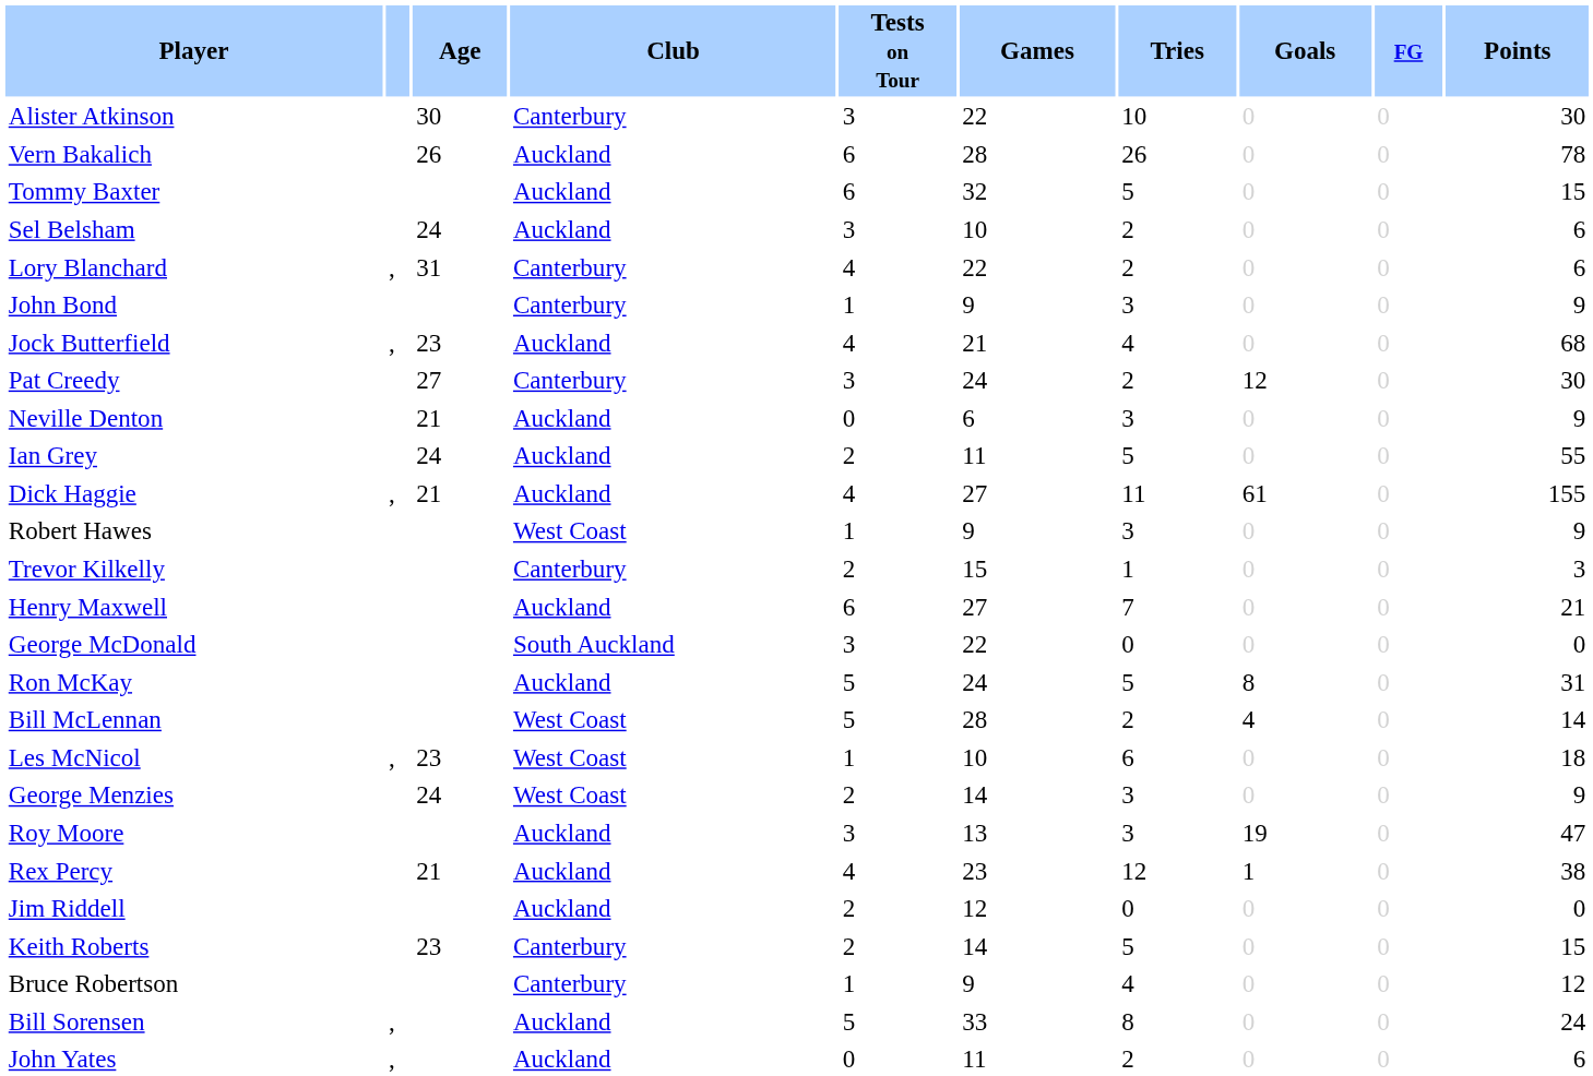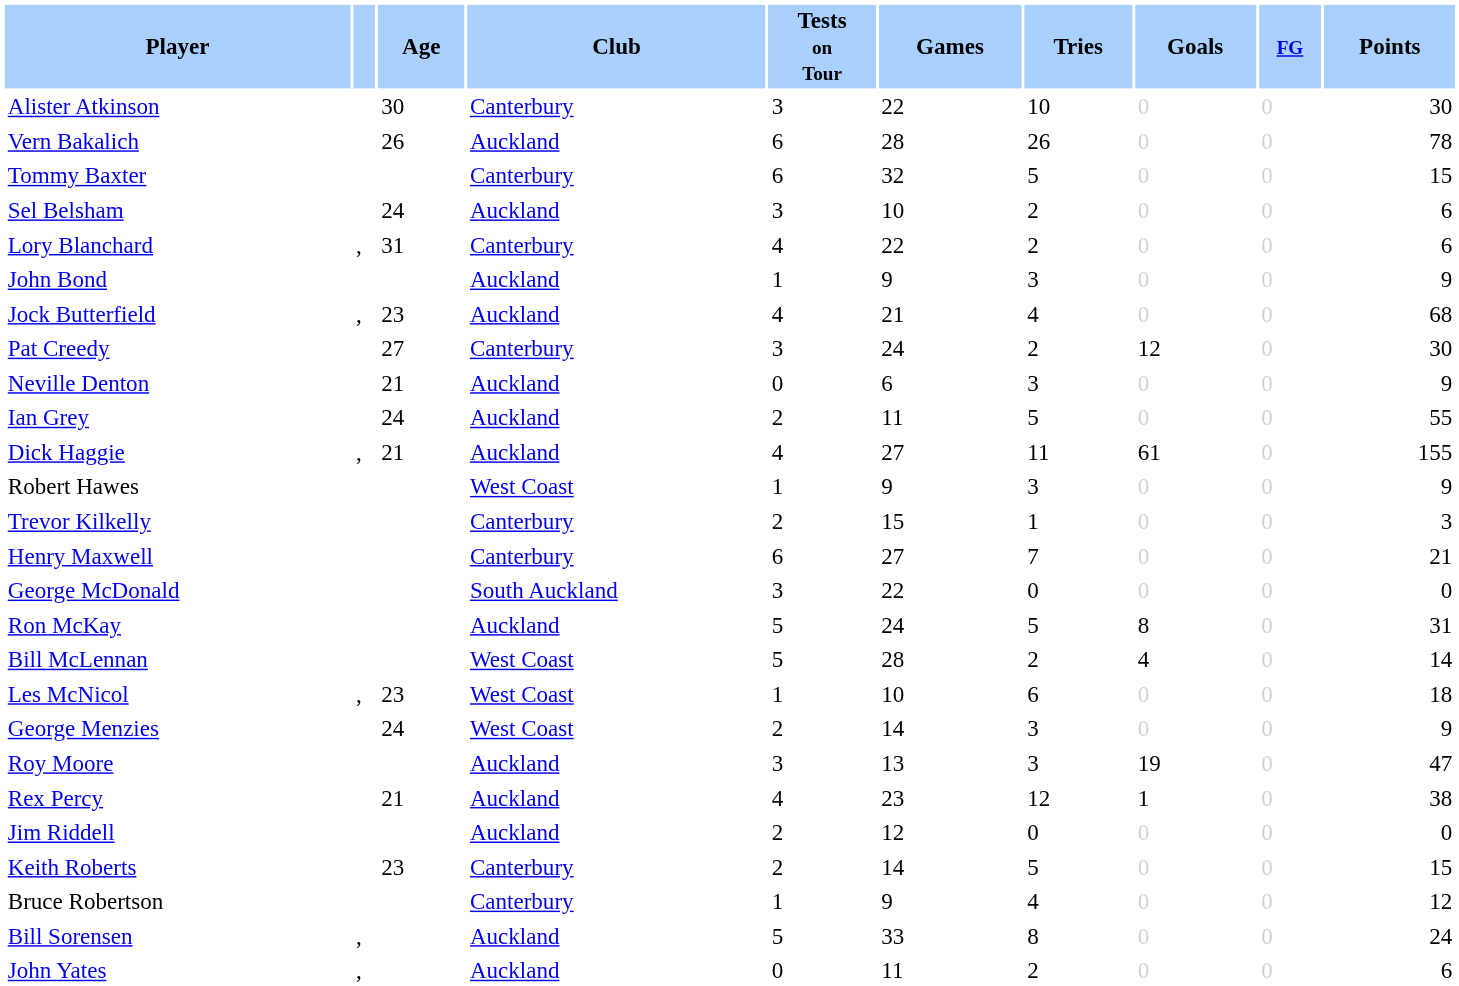Tommy Baxter | Club: Auckland -> Canterbury
John Bond | Club: Canterbury -> Auckland
Henry Maxwell | Club: Auckland -> Canterbury
